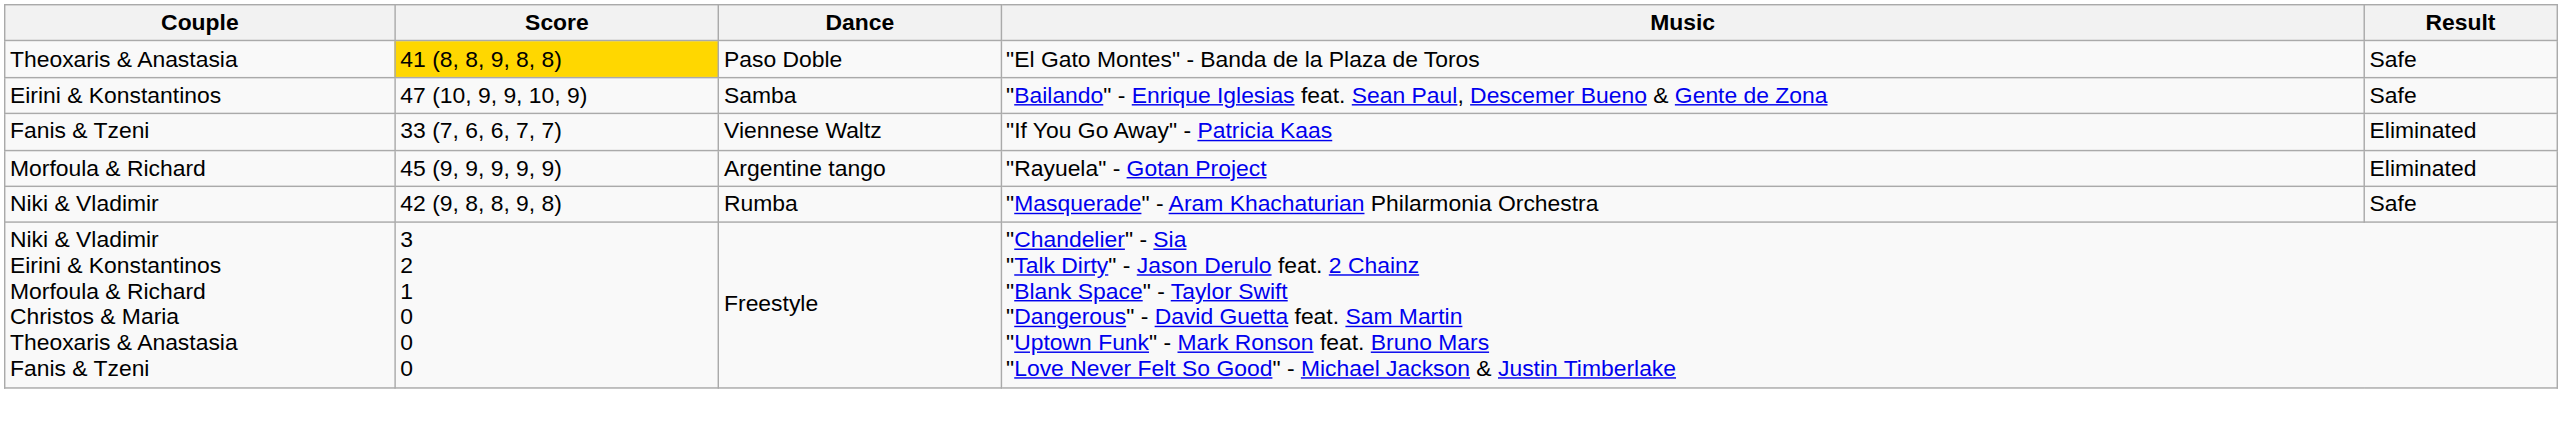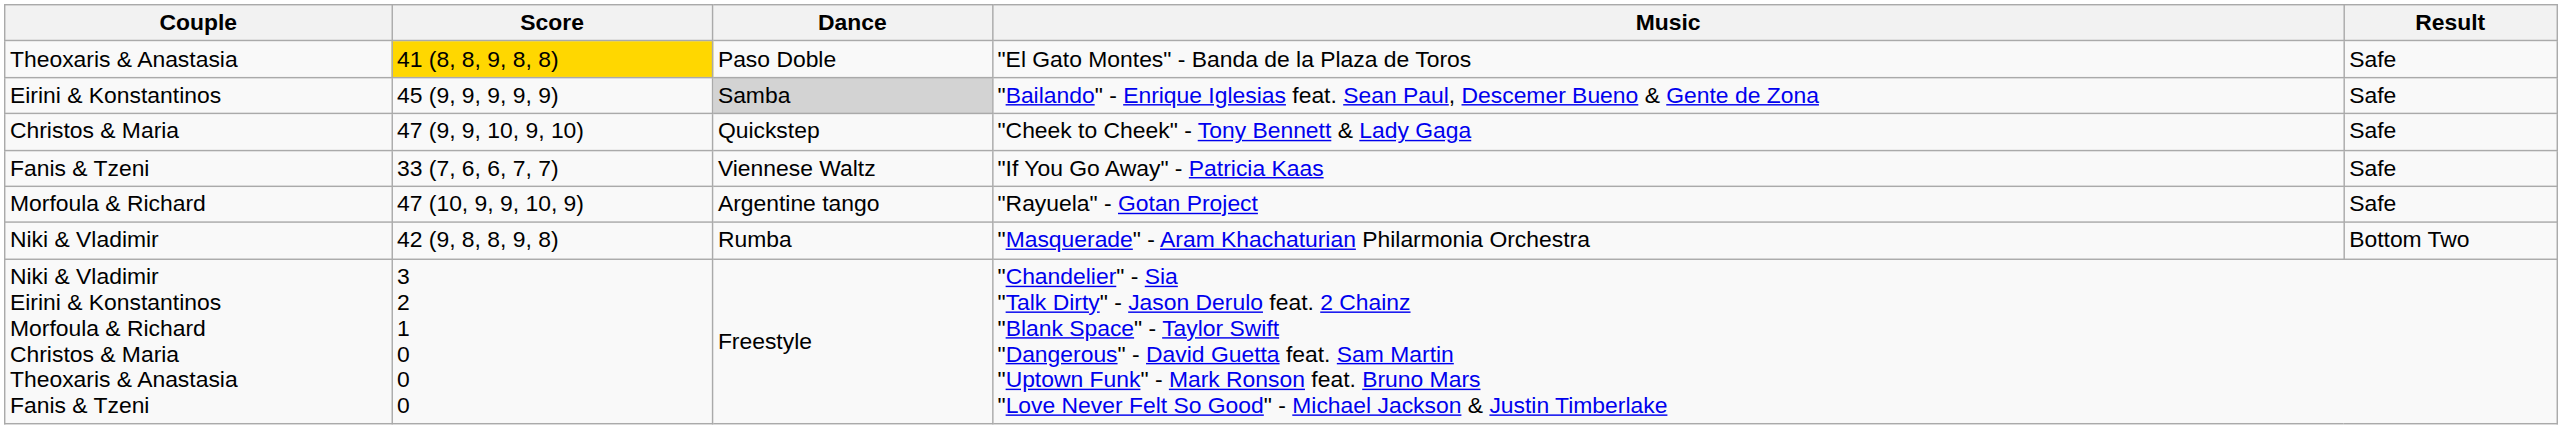Eirini & Konstantinos | Score: 47 (10, 9, 9, 10, 9) -> 45 (9, 9, 9, 9, 9)
Eirini & Konstantinos | Dance: no background -> lightgrey background
+ row: Christos & Maria | 47 (9, 9, 10, 9, 10) | Quickstep | "Cheek to Cheek" - Tony Bennett & Lady Gaga | Safe
Fanis & Tzeni | Result: Eliminated -> Safe
Morfoula & Richard | Score: 45 (9, 9, 9, 9, 9) -> 47 (10, 9, 9, 10, 9)
Morfoula & Richard | Result: Eliminated -> Safe
Niki & Vladimir | Result: Safe -> Bottom Two
